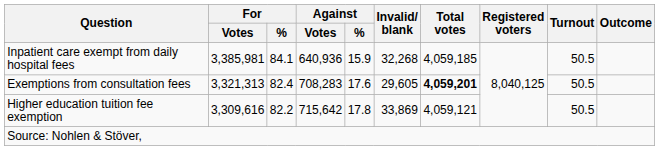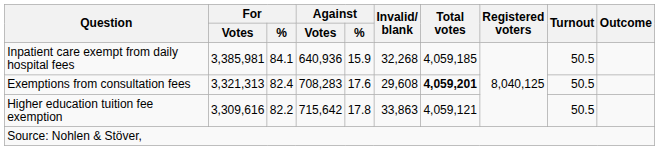Exemptions from consultation fees | Invalid/ blank: 29,605 -> 29,608
Higher education tuition fee exemption | Invalid/ blank: 33,869 -> 33,863
